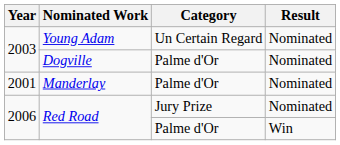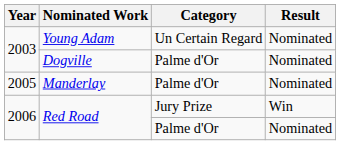Manderlay | Year: 2001 -> 2005
Red Road / Jury Prize | Result: Nominated -> Win
Red Road / Palme d'Or | Result: Win -> Nominated
